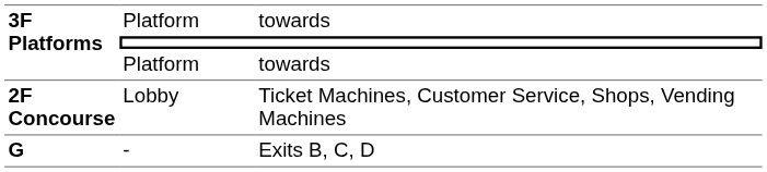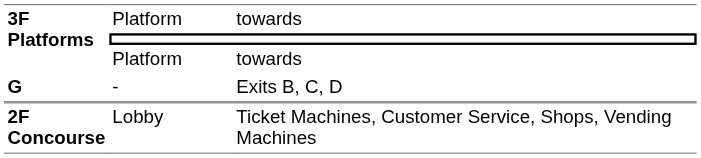rows swapped: Lobby <-> -
